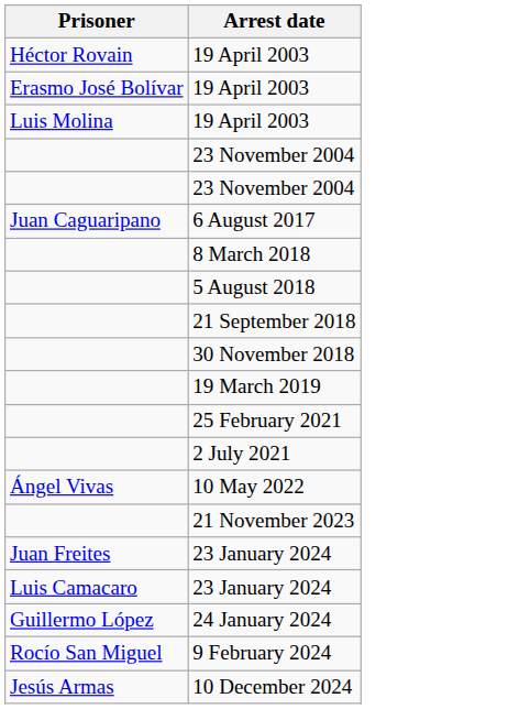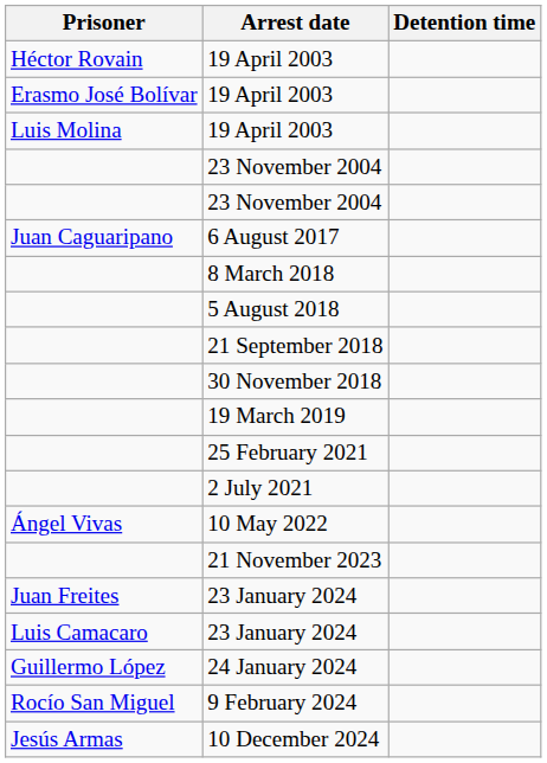+ column: Detention time
